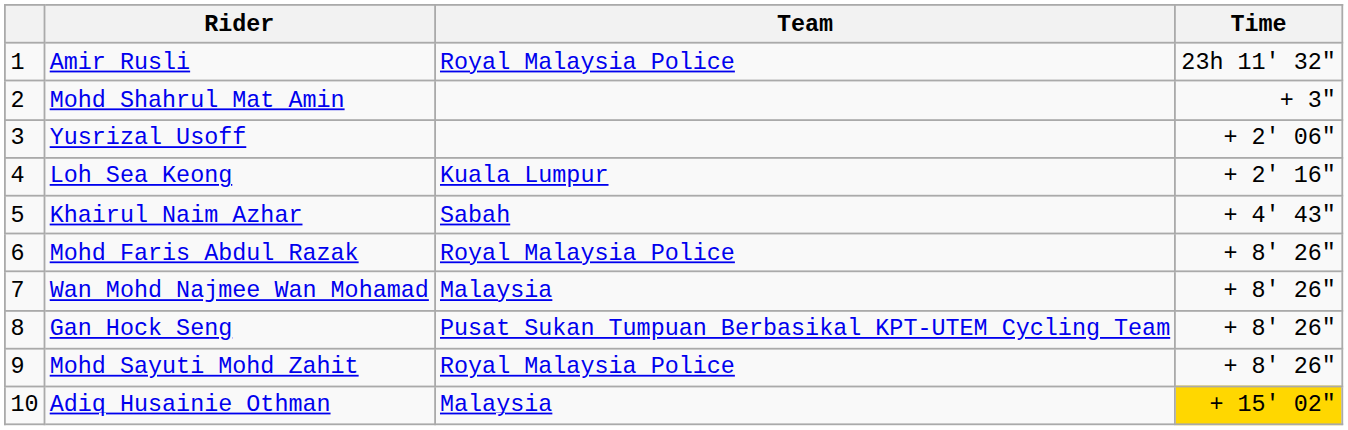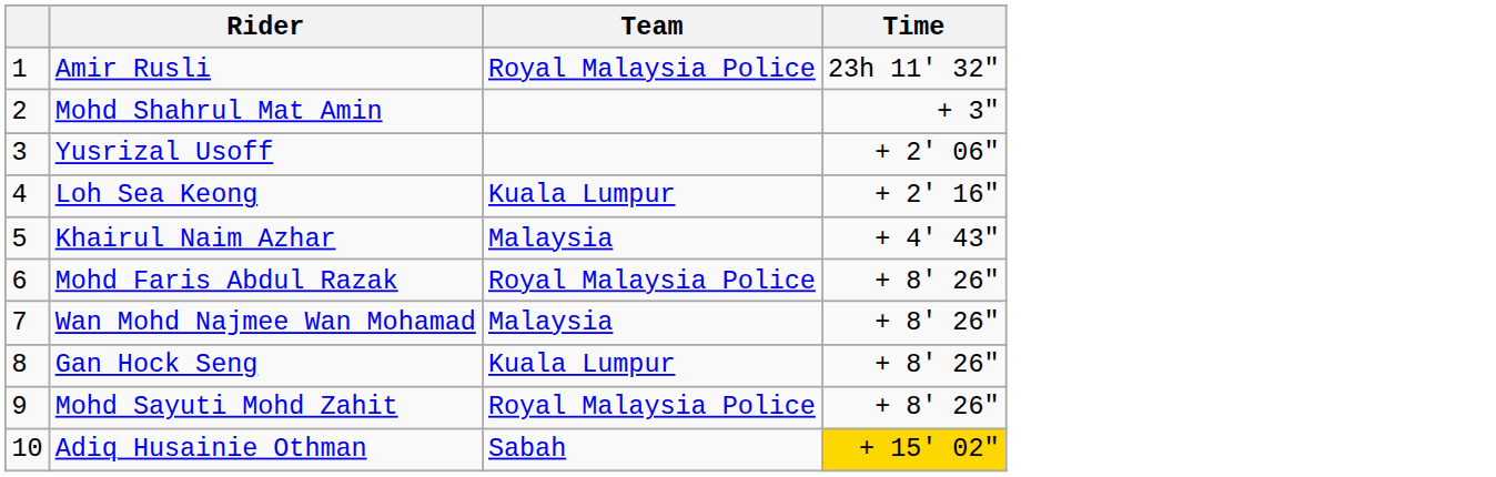Khairul Naim Azhar | Team: Sabah -> Malaysia
Gan Hock Seng | Team: Pusat Sukan Tumpuan Berbasikal KPT-UTEM Cycling Team -> Kuala Lumpur
Adiq Husainie Othman | Team: Malaysia -> Sabah
